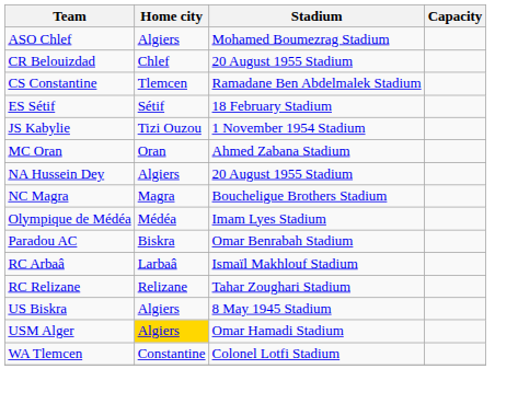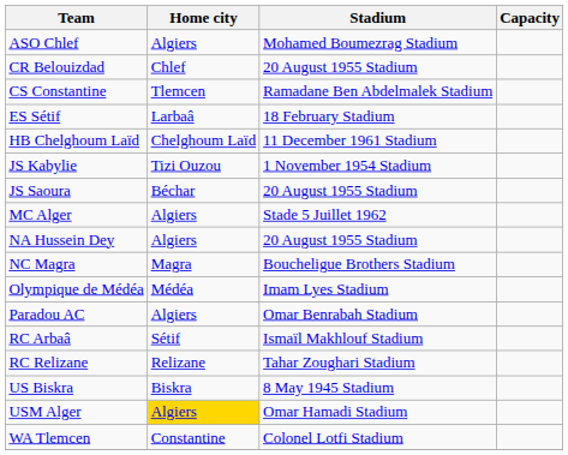ES Sétif | Home city: Sétif -> Larbaâ
+ row: HB Chelghoum Laïd | Chelghoum Laïd | 11 December 1961 Stadium
+ row: JS Saoura | Béchar | 20 August 1955 Stadium
+ row: MC Alger | Algiers | Stade 5 Juillet 1962
- row: MC Oran | Oran | Ahmed Zabana Stadium
Paradou AC | Home city: Biskra -> Algiers
RC Arbaâ | Home city: Larbaâ -> Sétif
US Biskra | Home city: Algiers -> Biskra
